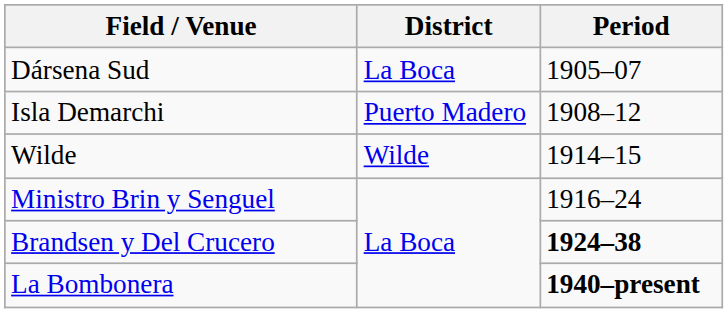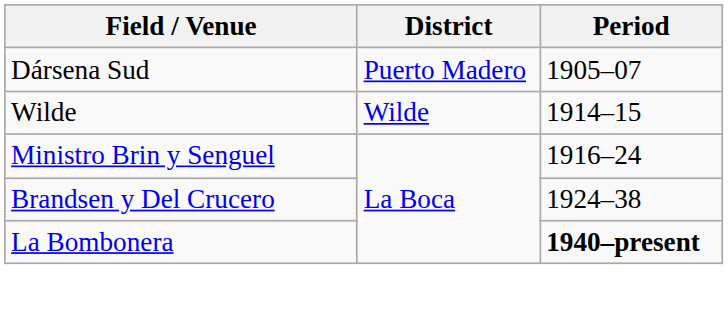Dársena Sud | District: La Boca -> Puerto Madero
- row: Isla Demarchi | Puerto Madero | 1908–12
Brandsen y Del Crucero | Period: bold -> normal
